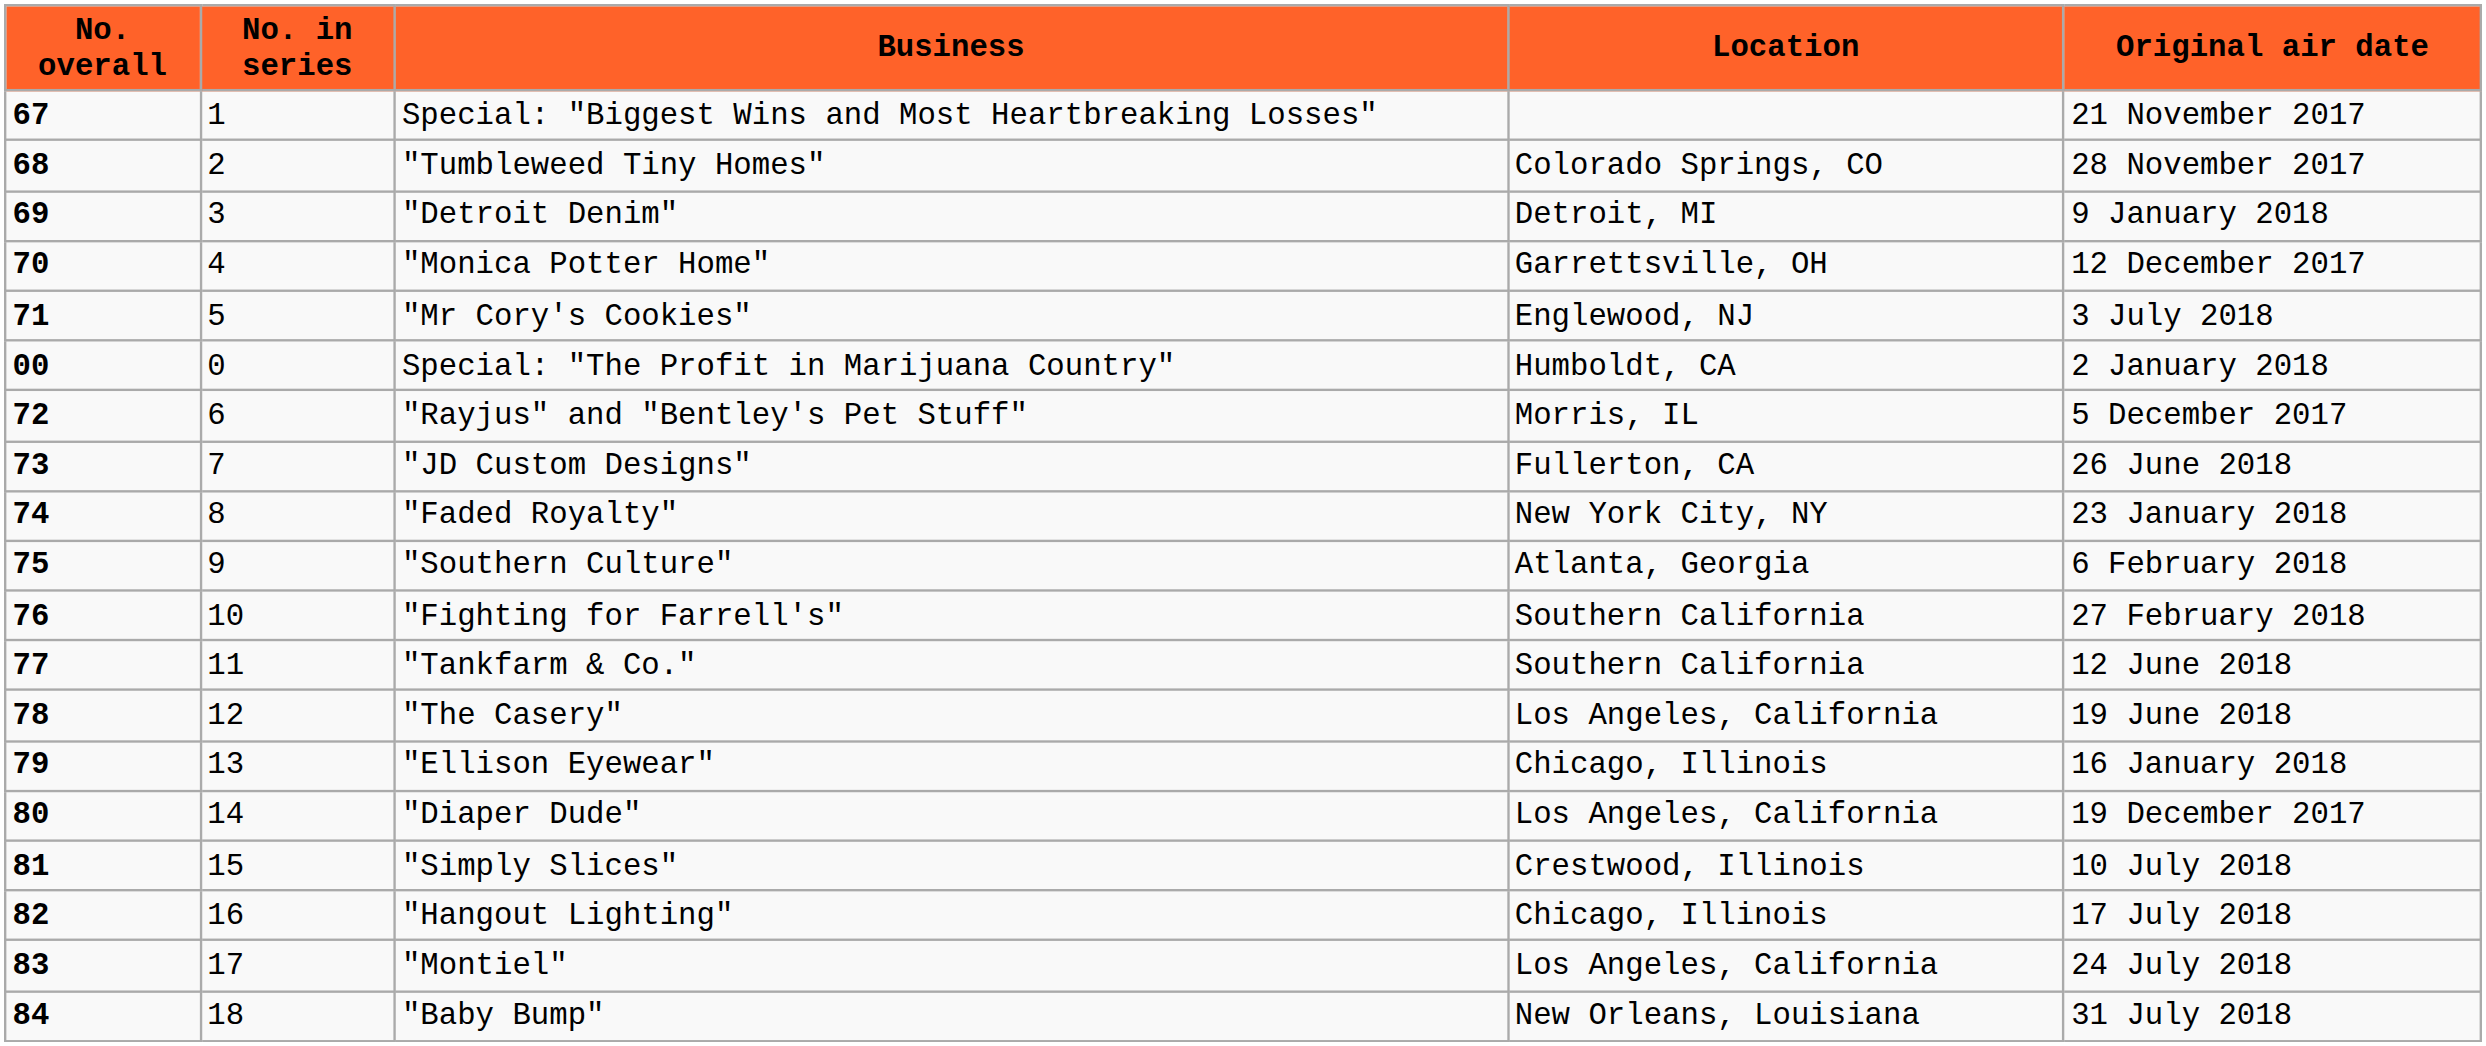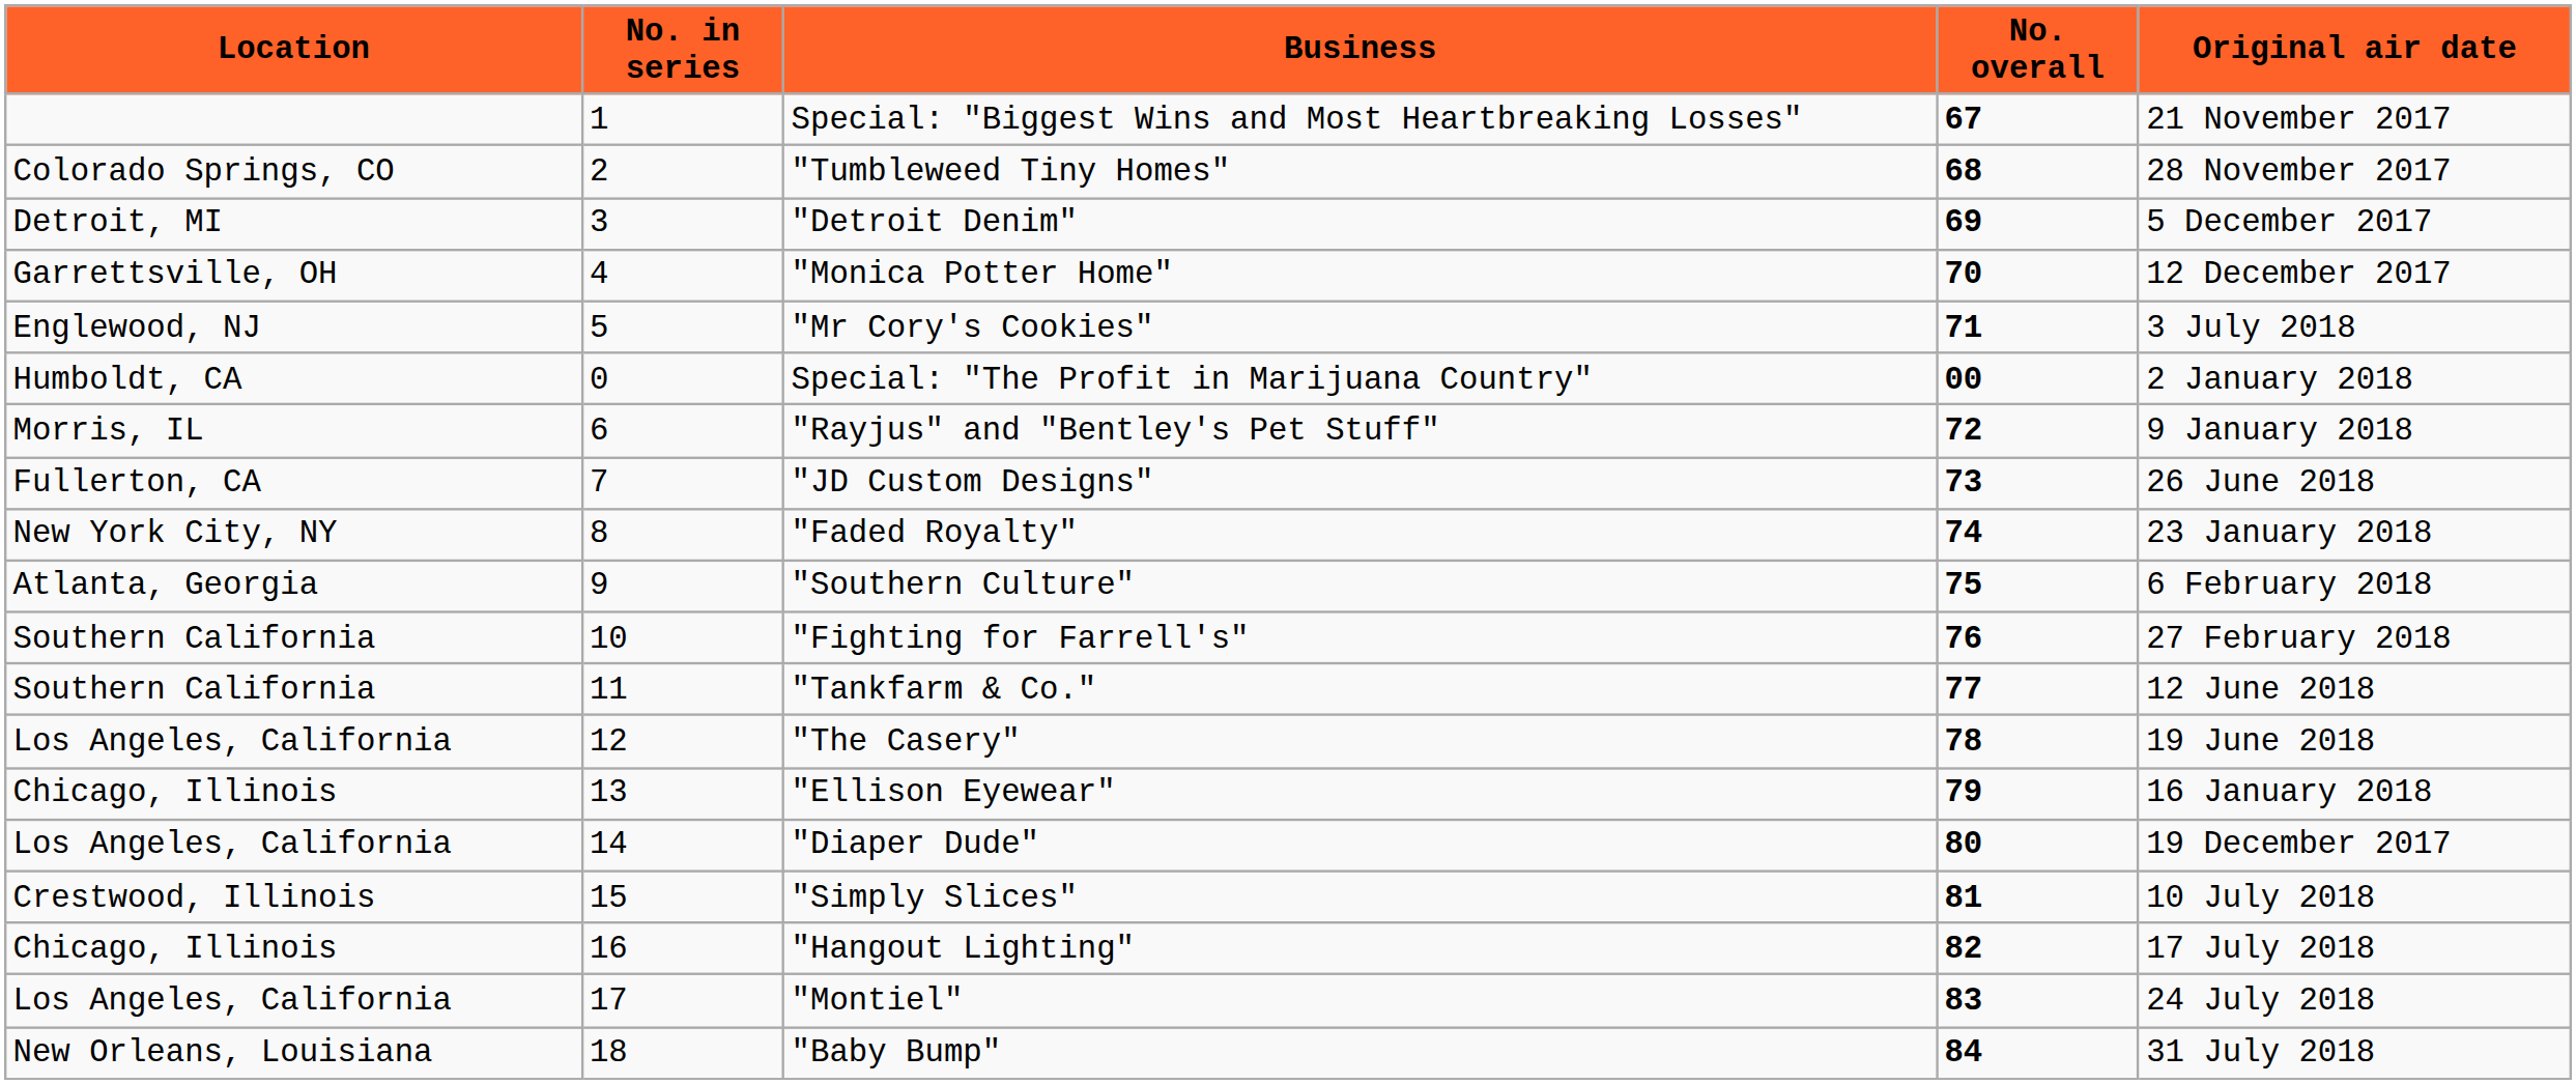columns swapped: No. overall <-> Location
"Detroit Denim" | Original air date: 9 January 2018 -> 5 December 2017
"Rayjus" and "Bentley's Pet Stuff" | Original air date: 5 December 2017 -> 9 January 2018
